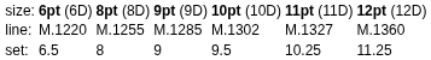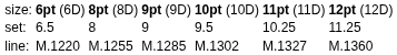rows swapped: set: <-> line:
